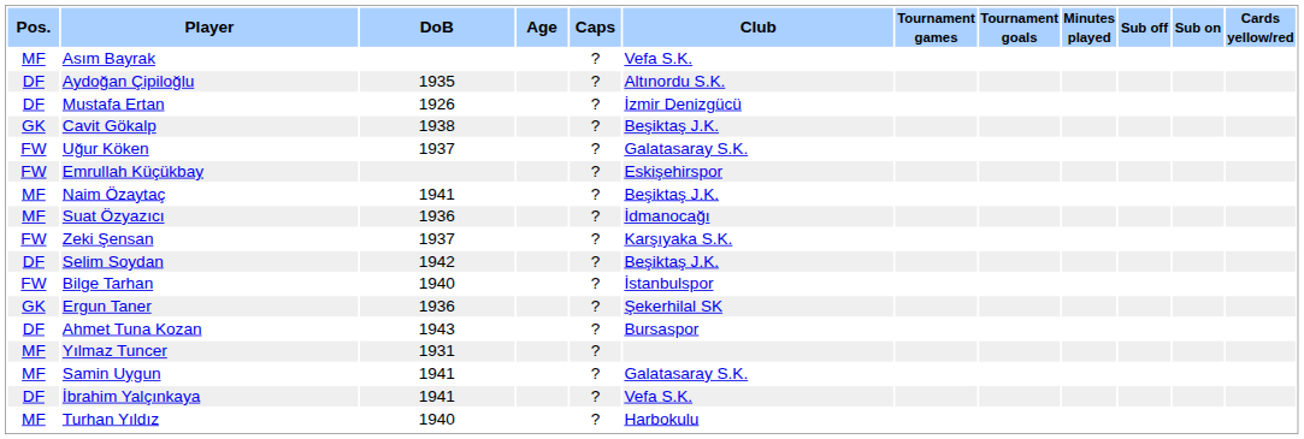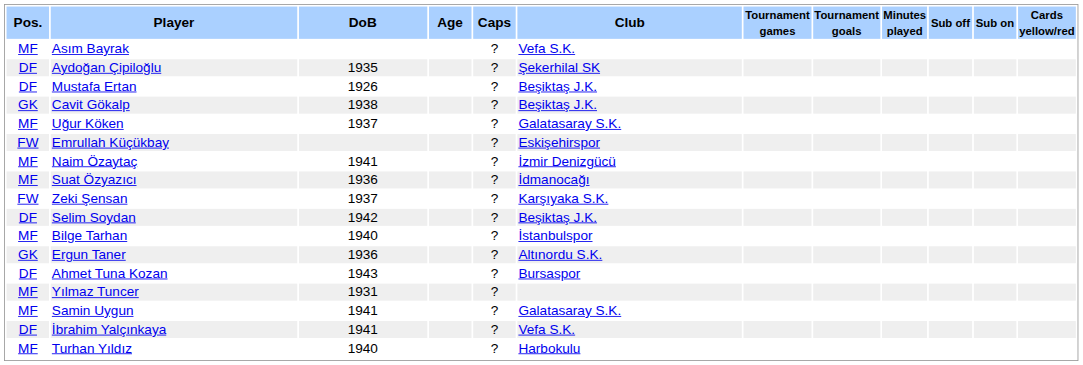Aydoğan Çipiloğlu | Club: Altınordu S.K. -> Şekerhilal SK
Mustafa Ertan | Club: İzmir Denizgücü -> Beşiktaş J.K.
Uğur Köken | Pos.: FW -> MF
Naim Özaytaç | Club: Beşiktaş J.K. -> İzmir Denizgücü
Bilge Tarhan | Pos.: FW -> MF
Ergun Taner | Club: Şekerhilal SK -> Altınordu S.K.
